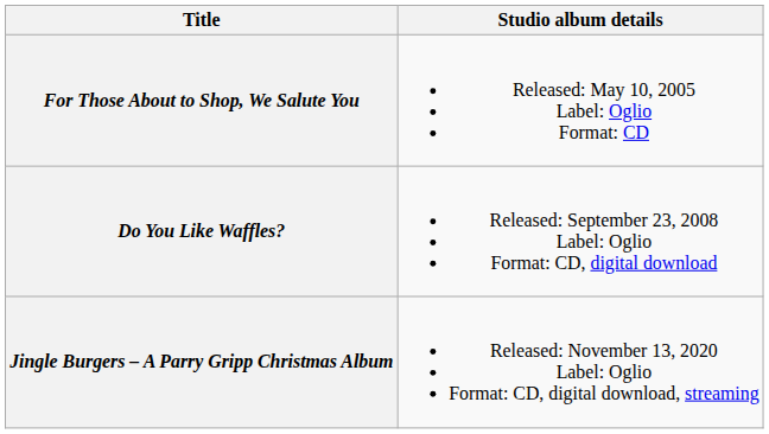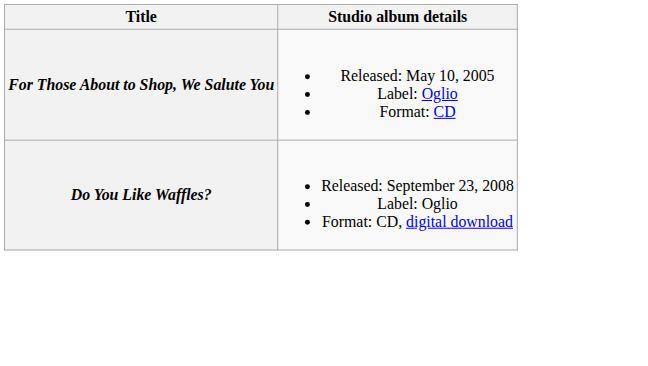- row: Jingle Burgers – A Parry Gripp Christmas Album | Released: November 13, 2020 Label: Oglio Format: CD, digital download, streaming
